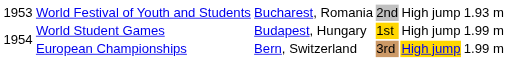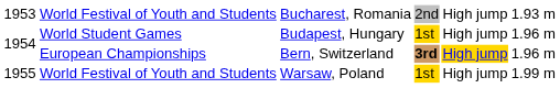World Student Games | column 6: 1.99 m -> 1.96 m
European Championships | column 4: normal -> bold
European Championships | column 6: 1.99 m -> 1.96 m
+ row: 1955 | World Festival of Youth and Students | Warsaw, Poland | 1st | High jump | 1.99 m
